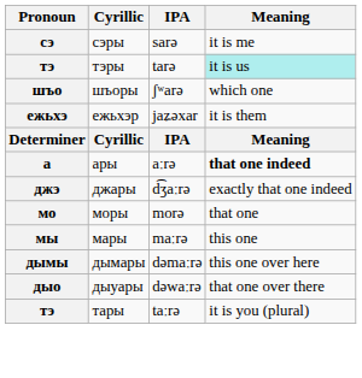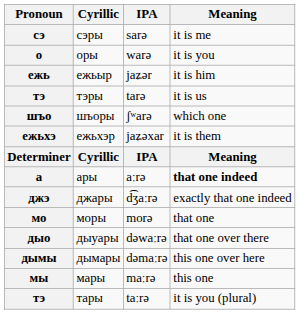+ row: о | оры | warə | it is you
+ row: ежь | ежьыр | jaʑər | it is him
тэ / тэры | Meaning: paleturquoise background -> no background
rows swapped: дыо <-> мы
